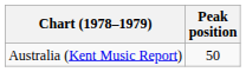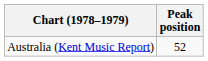Australia (Kent Music Report) | Peak position: 50 -> 52
